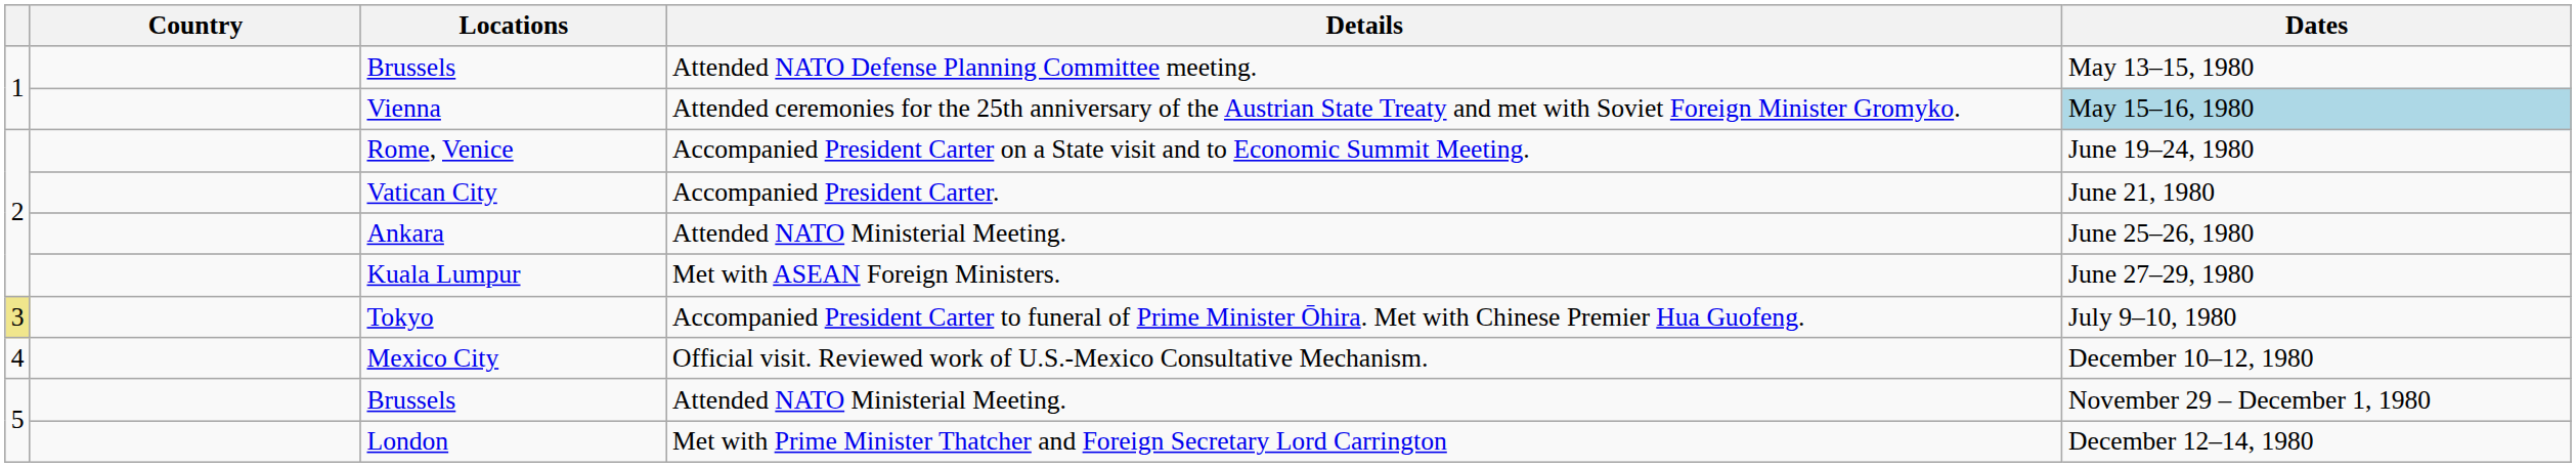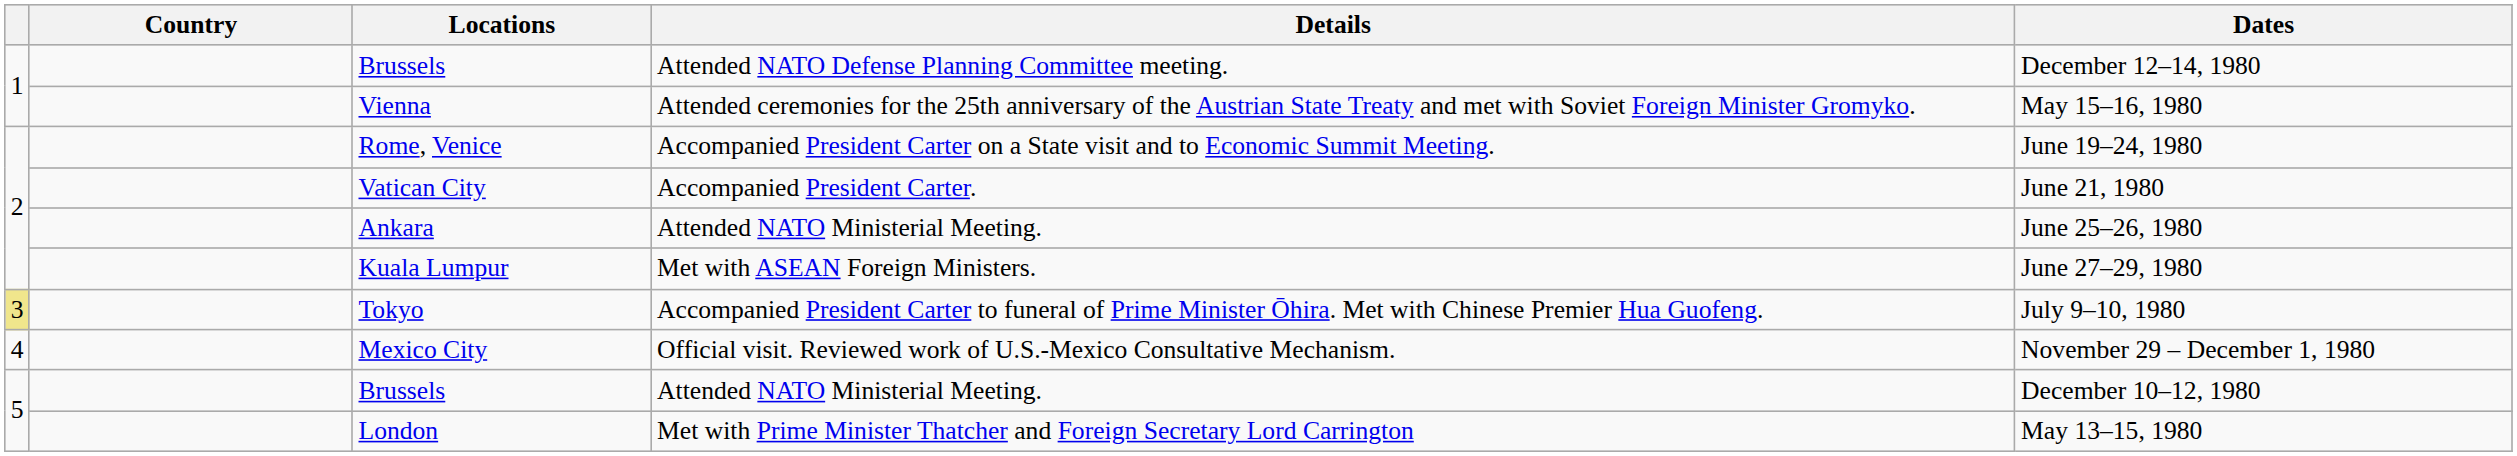Brussels / Attended NATO Defense Planning Committee meeting. | Dates: May 13–15, 1980 -> December 12–14, 1980
Vienna | Dates: lightblue background -> no background
Mexico City | Dates: December 10–12, 1980 -> November 29 – December 1, 1980
Brussels / Attended NATO Ministerial Meeting. | Dates: November 29 – December 1, 1980 -> December 10–12, 1980
London | Dates: December 12–14, 1980 -> May 13–15, 1980
